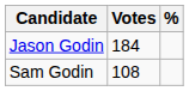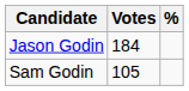Sam Godin | Votes: 108 -> 105
